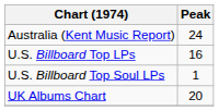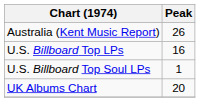Australia (Kent Music Report) | Peak: 24 -> 26
